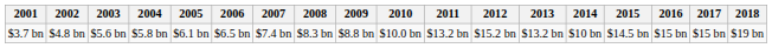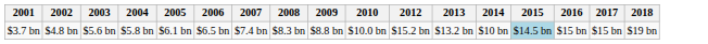- column: 2011 | $13.2 bn
$3.7 bn | 2015: no background -> lightblue background
